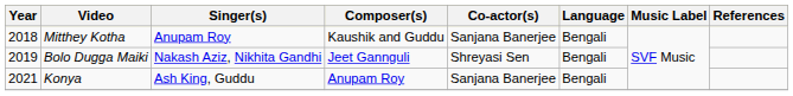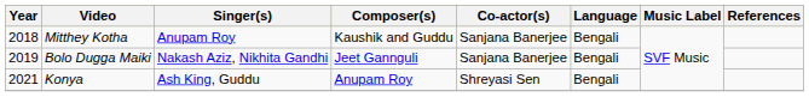Bolo Dugga Maiki | Co-actor(s): Shreyasi Sen -> Sanjana Banerjee
Konya | Co-actor(s): Sanjana Banerjee -> Shreyasi Sen
